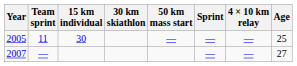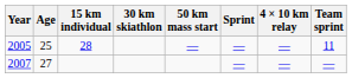columns swapped: Age <-> Team sprint
2005 | 15 km individual: 30 -> 28
